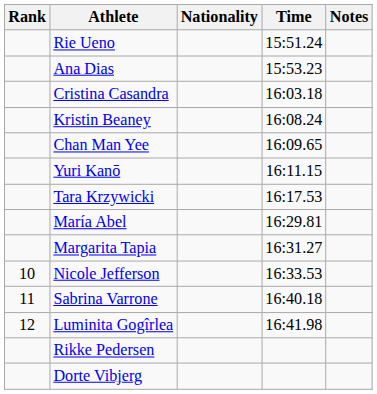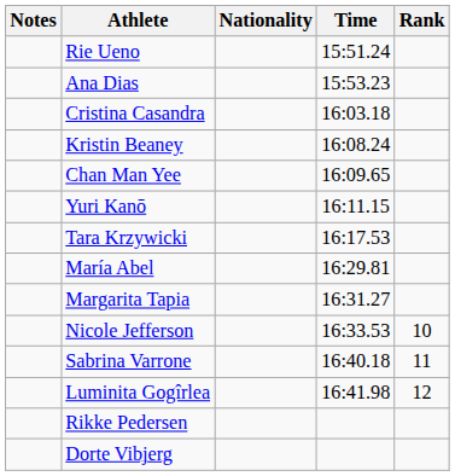columns swapped: Rank <-> Notes
